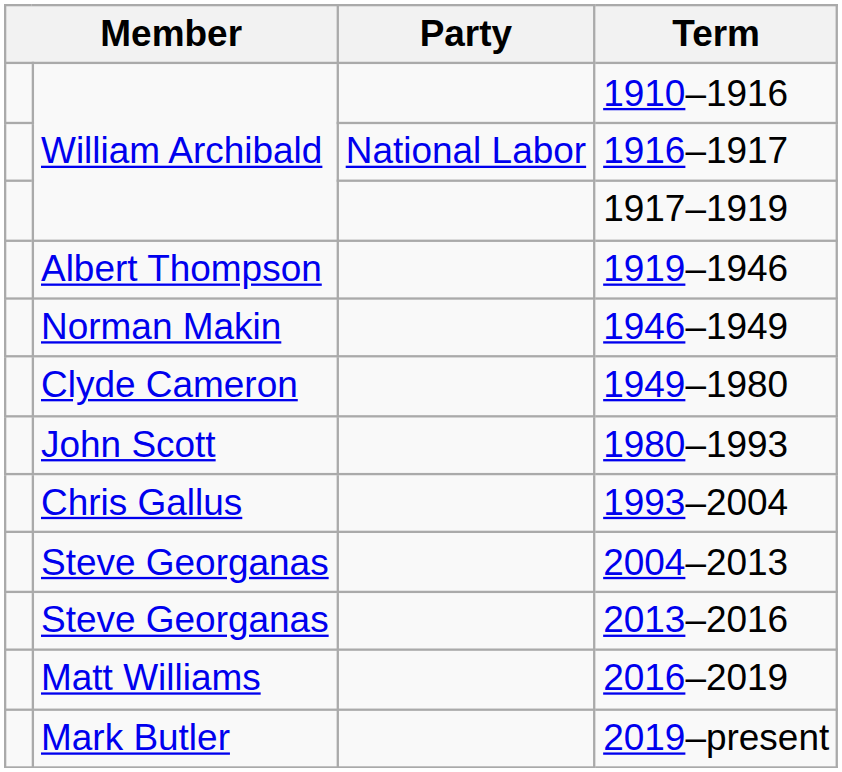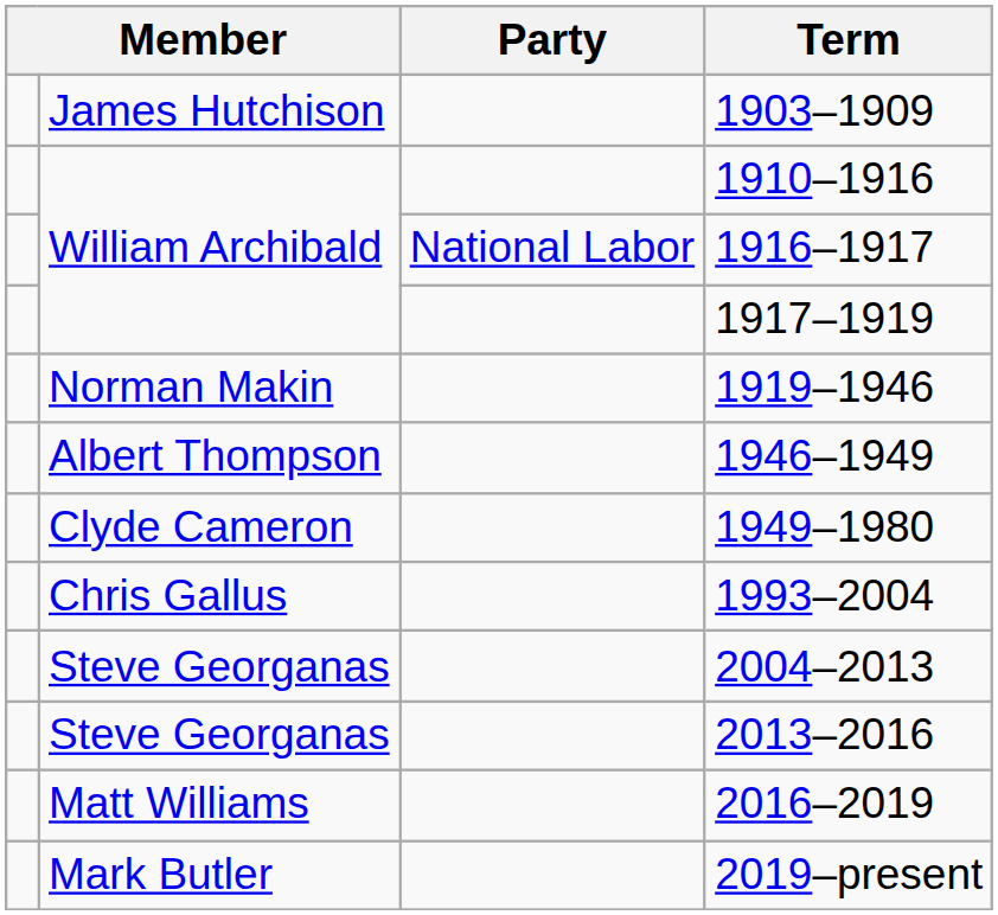+ row: James Hutchison | 1903–1909
1919–1946 | column 2: Albert Thompson -> Norman Makin
1946–1949 | column 2: Norman Makin -> Albert Thompson
- row: John Scott | 1980–1993
